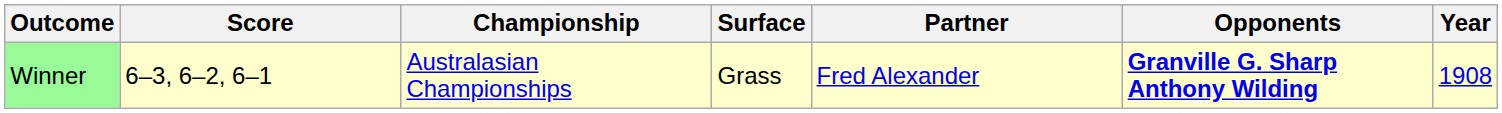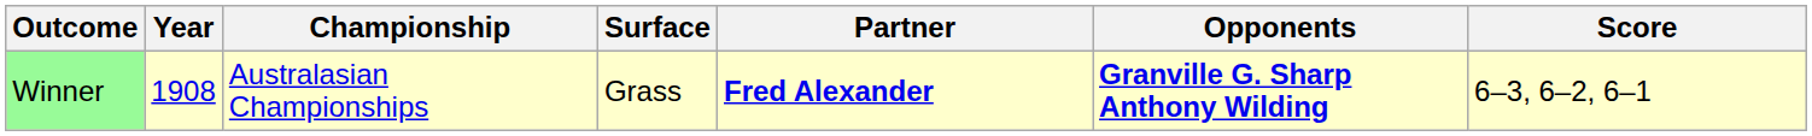columns swapped: Year <-> Score
Winner | Partner: normal -> bold
